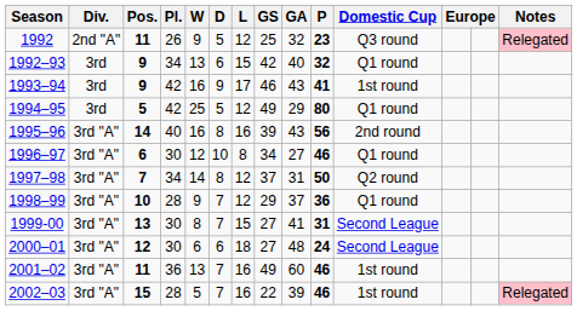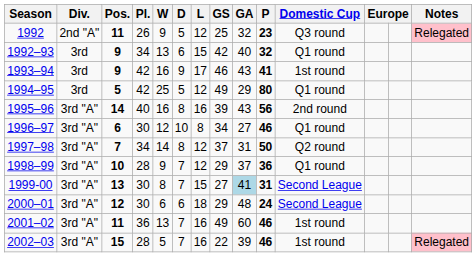1999-00 | GA: no background -> lightblue background
2000–01 | GS: 27 -> 29
